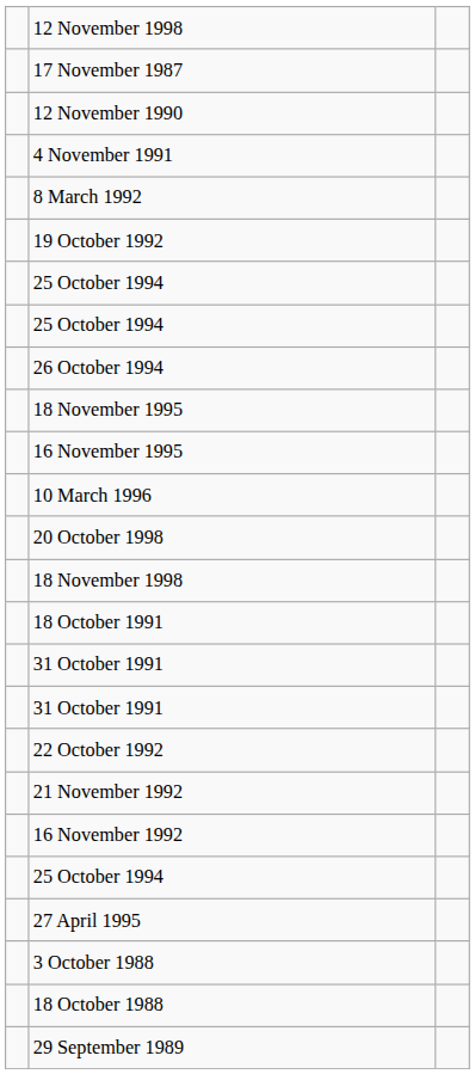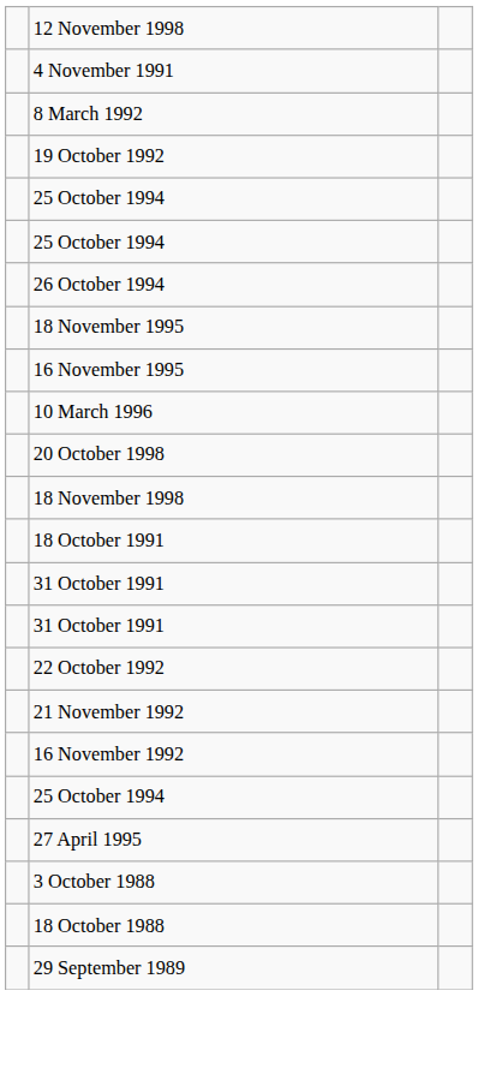- row: 17 November 1987
- row: 12 November 1990
